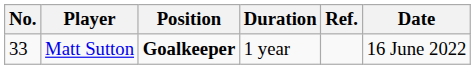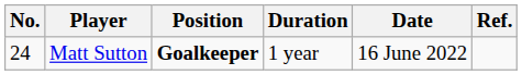columns swapped: Date <-> Ref.
Matt Sutton | No.: 33 -> 24
